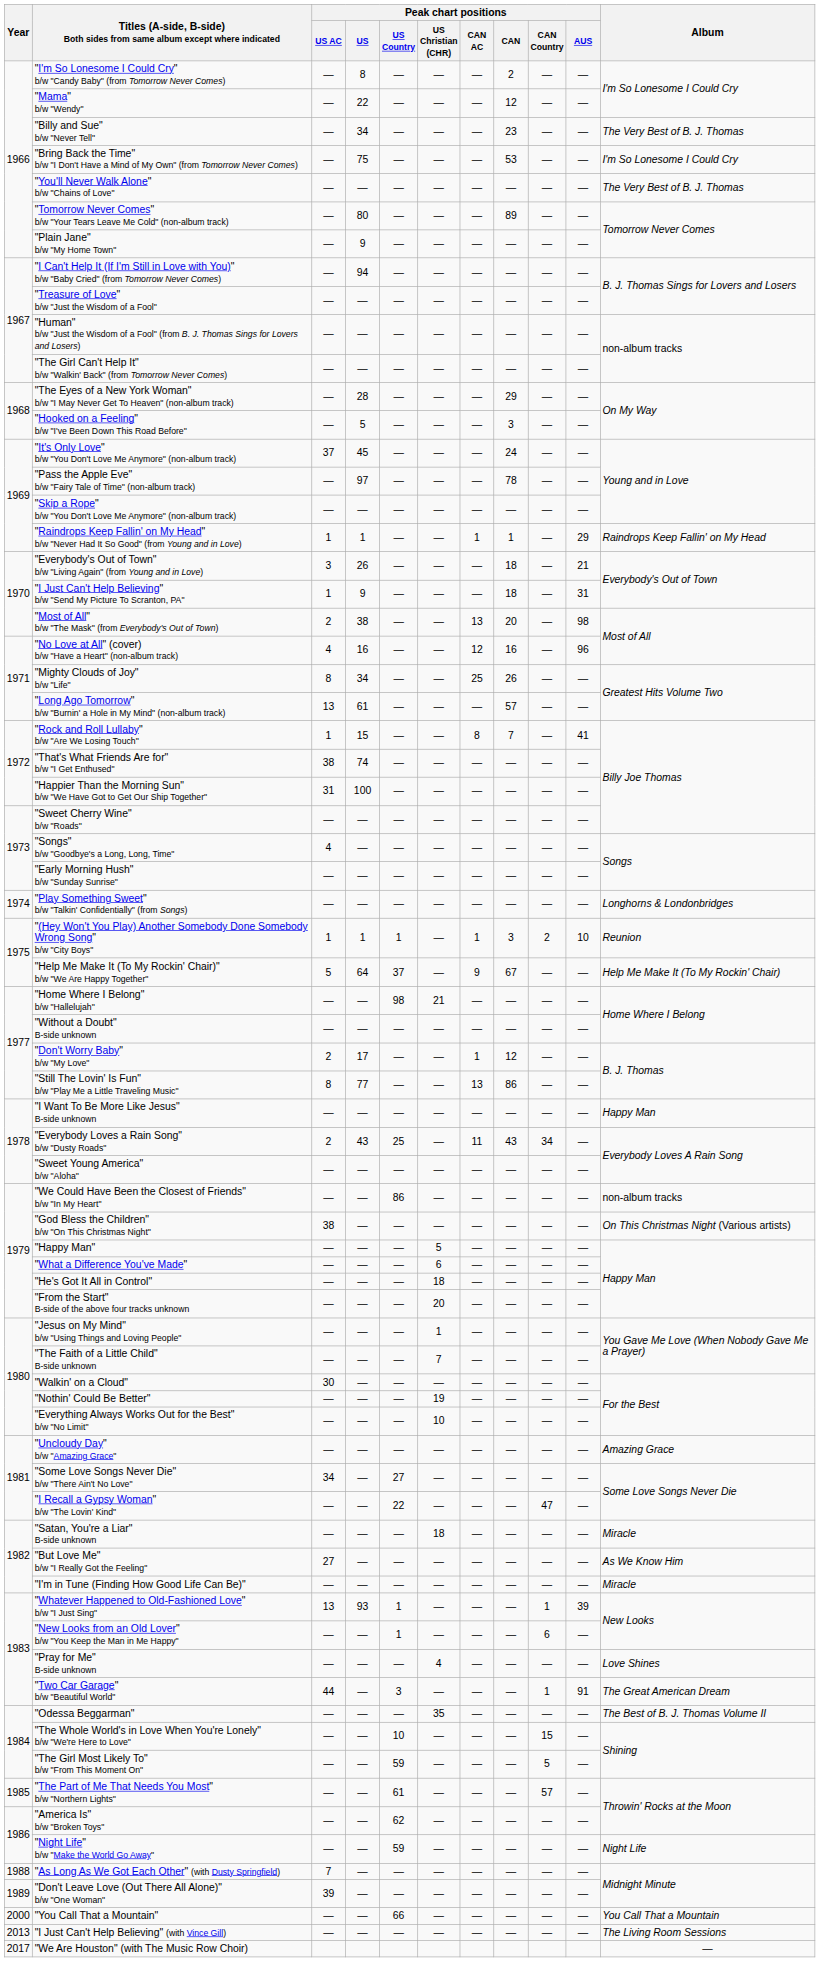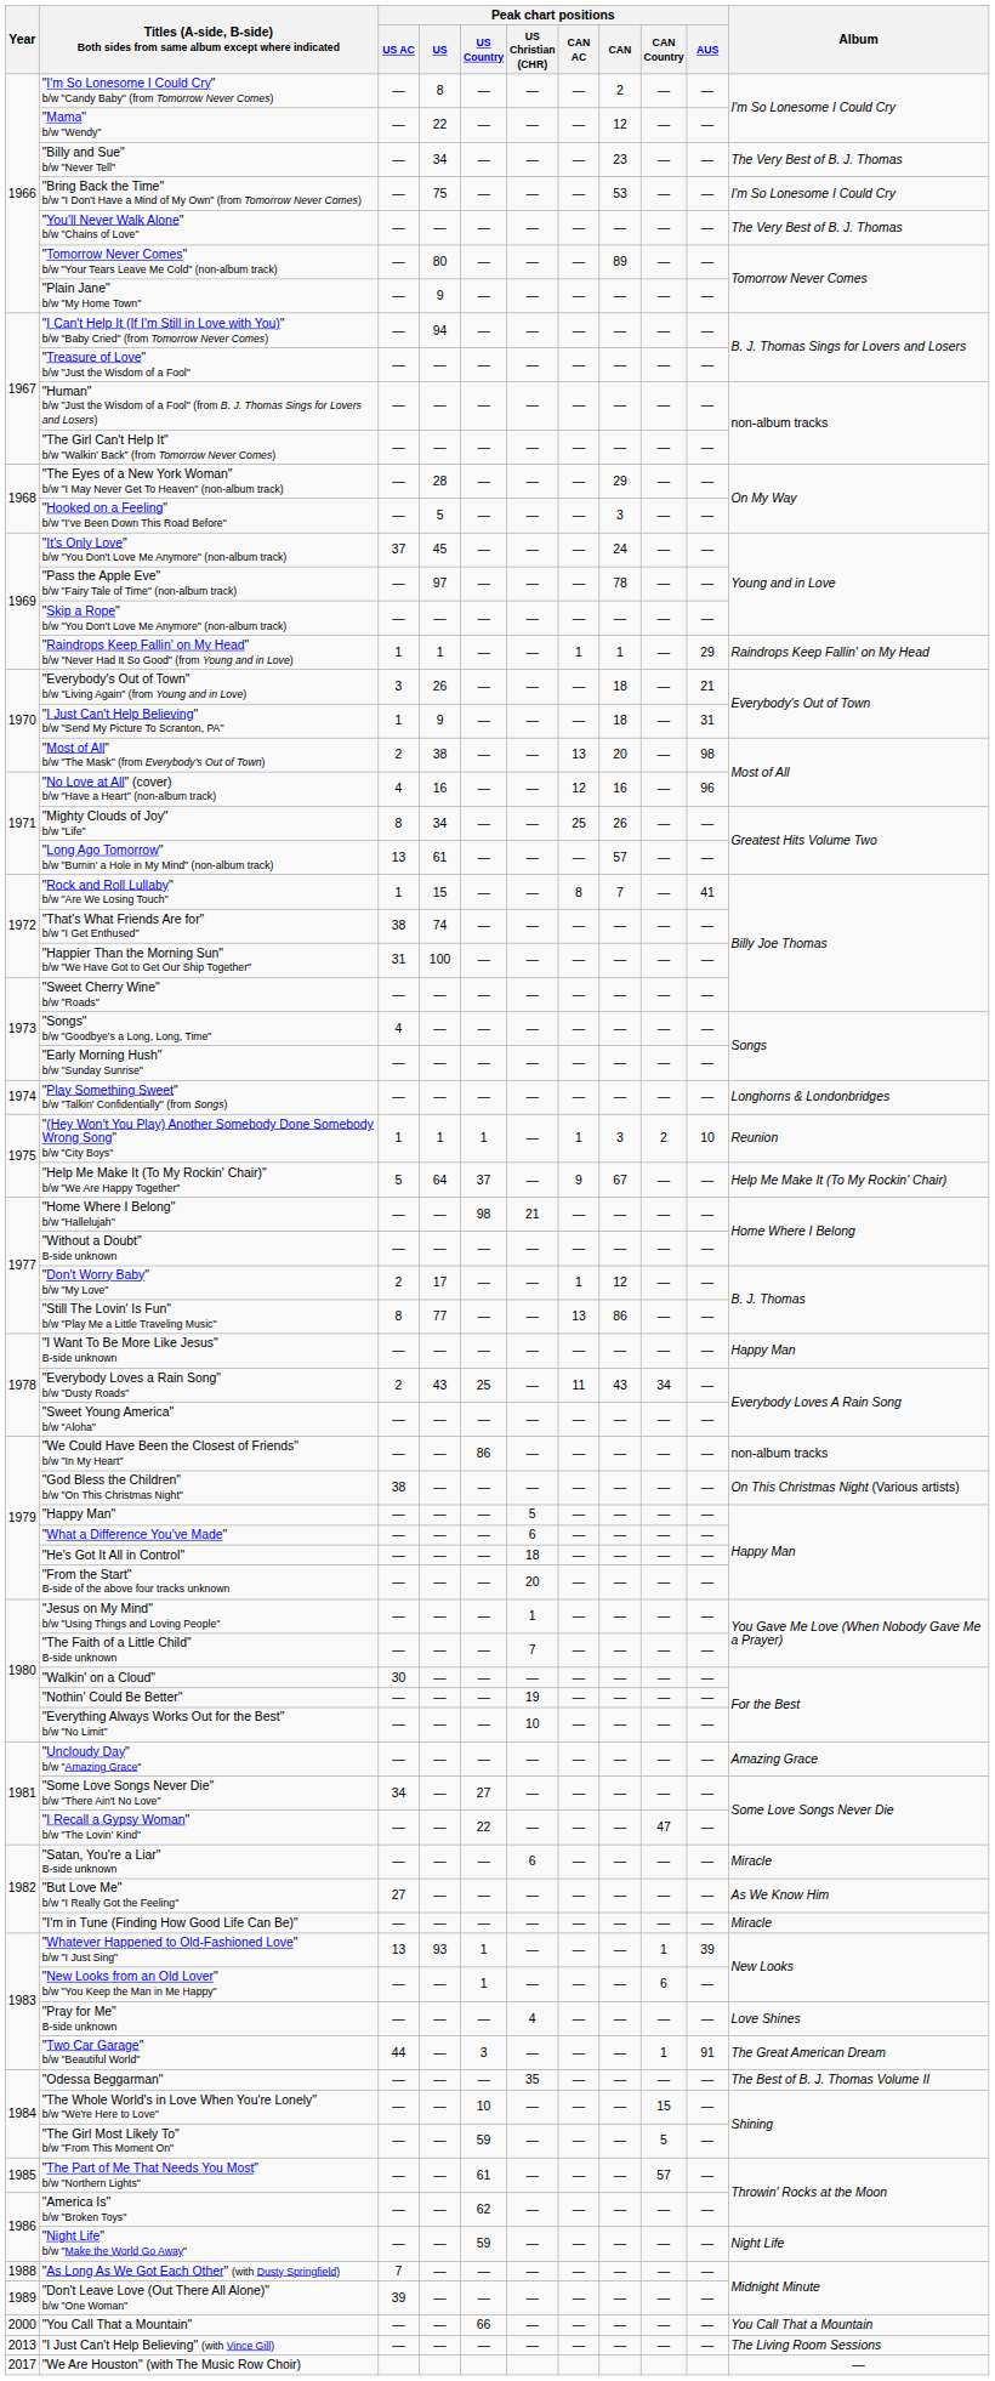"Satan, You're a Liar" B-side unknown | Peak chart positions / US Christian (CHR): 18 -> 6
